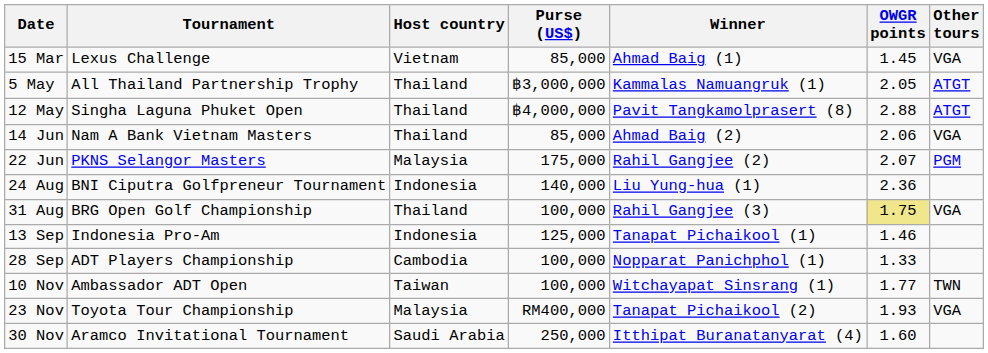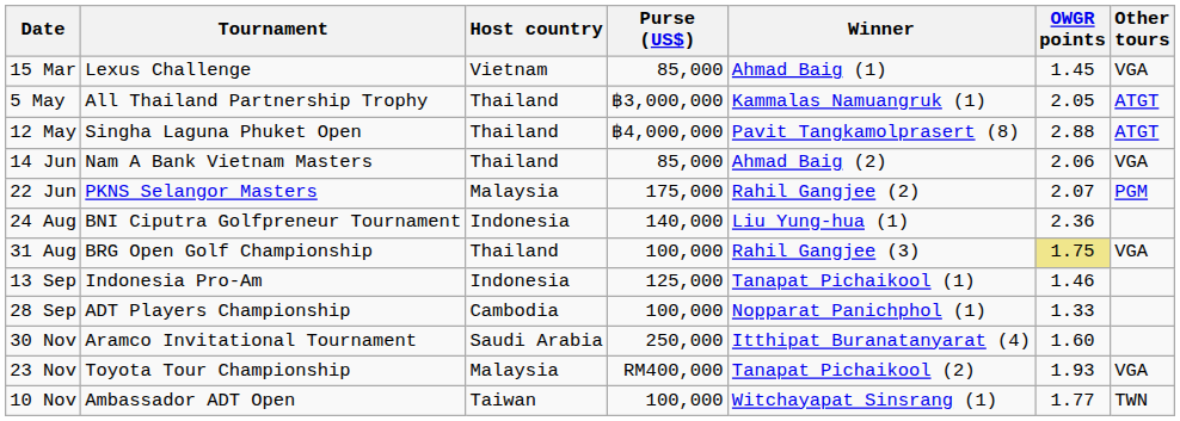rows swapped: 10 Nov <-> 30 Nov
